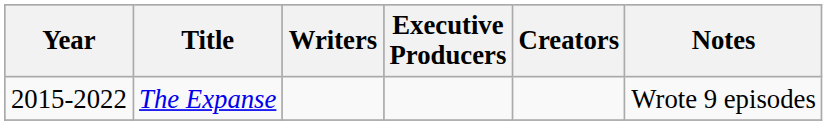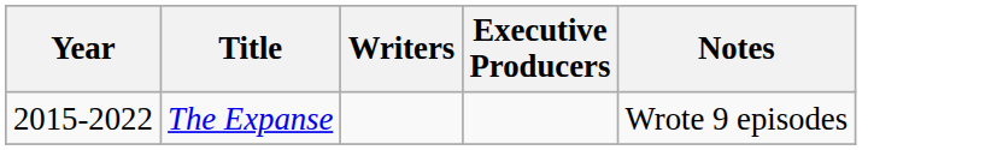- column: Creators
